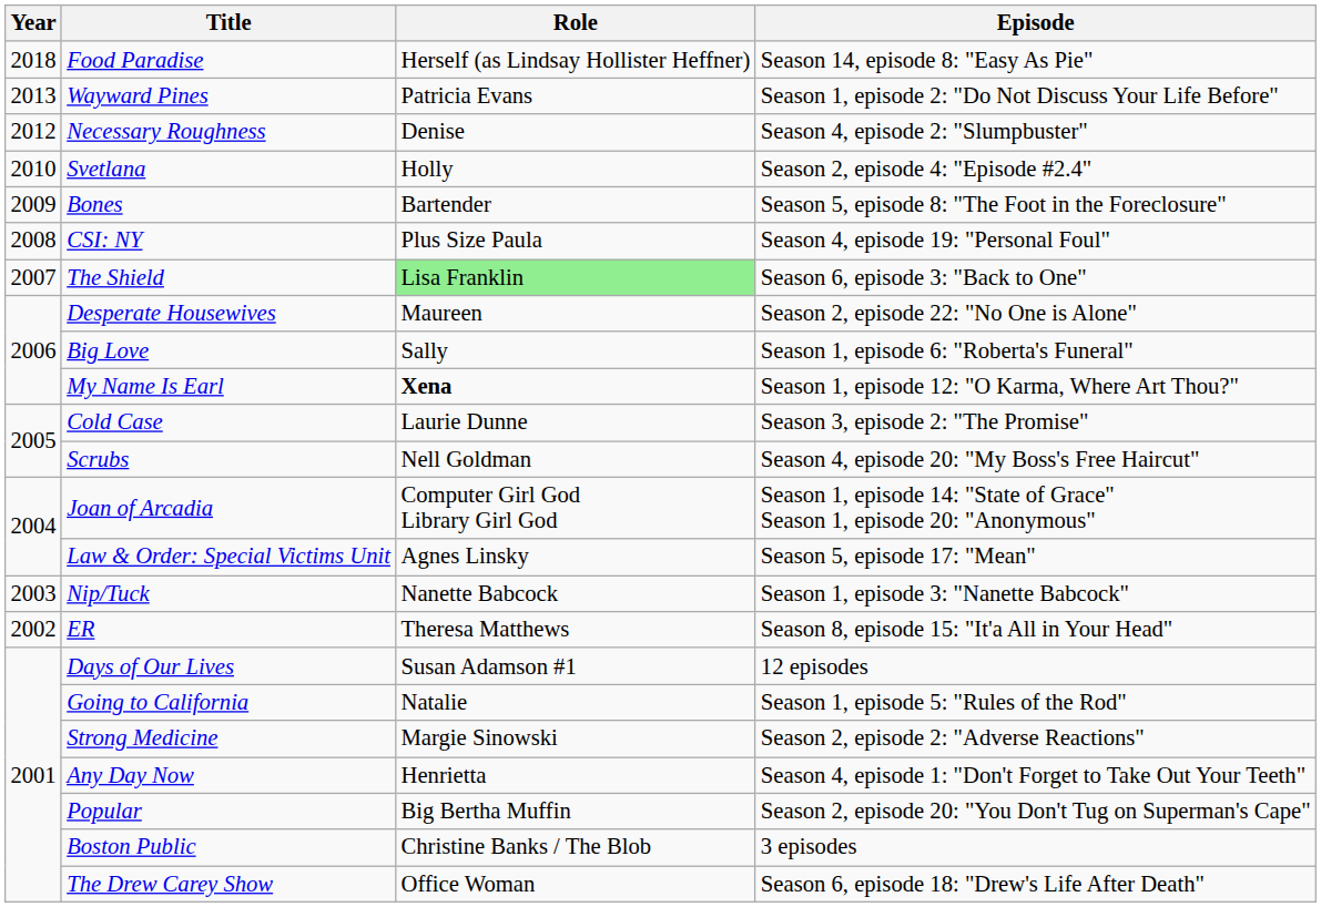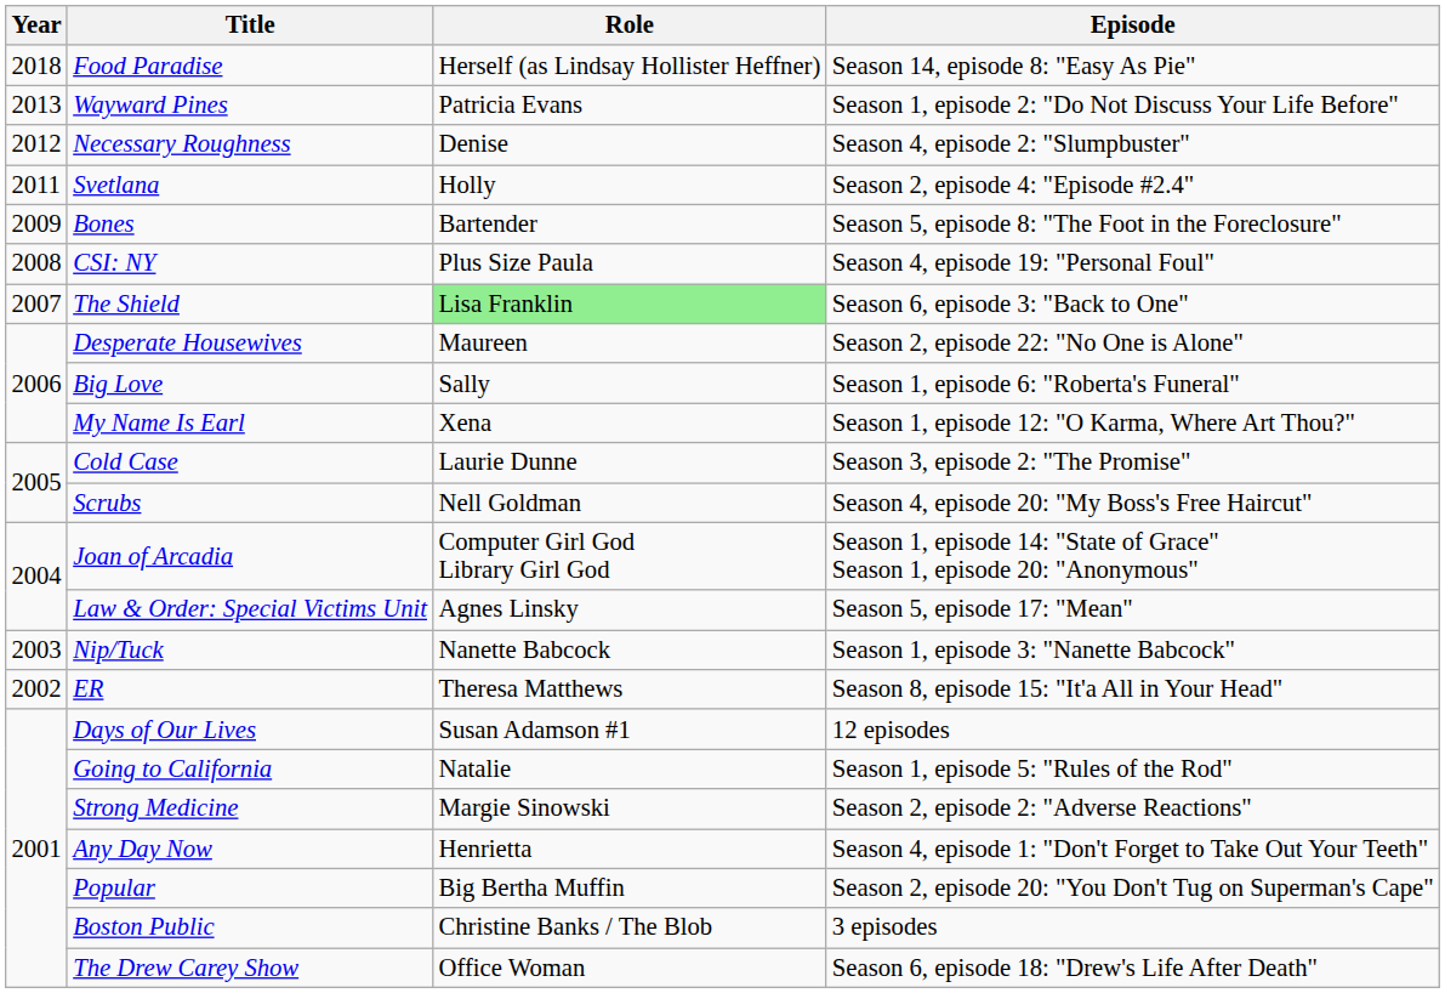Svetlana | Year: 2010 -> 2011
My Name Is Earl | Role: bold -> normal
